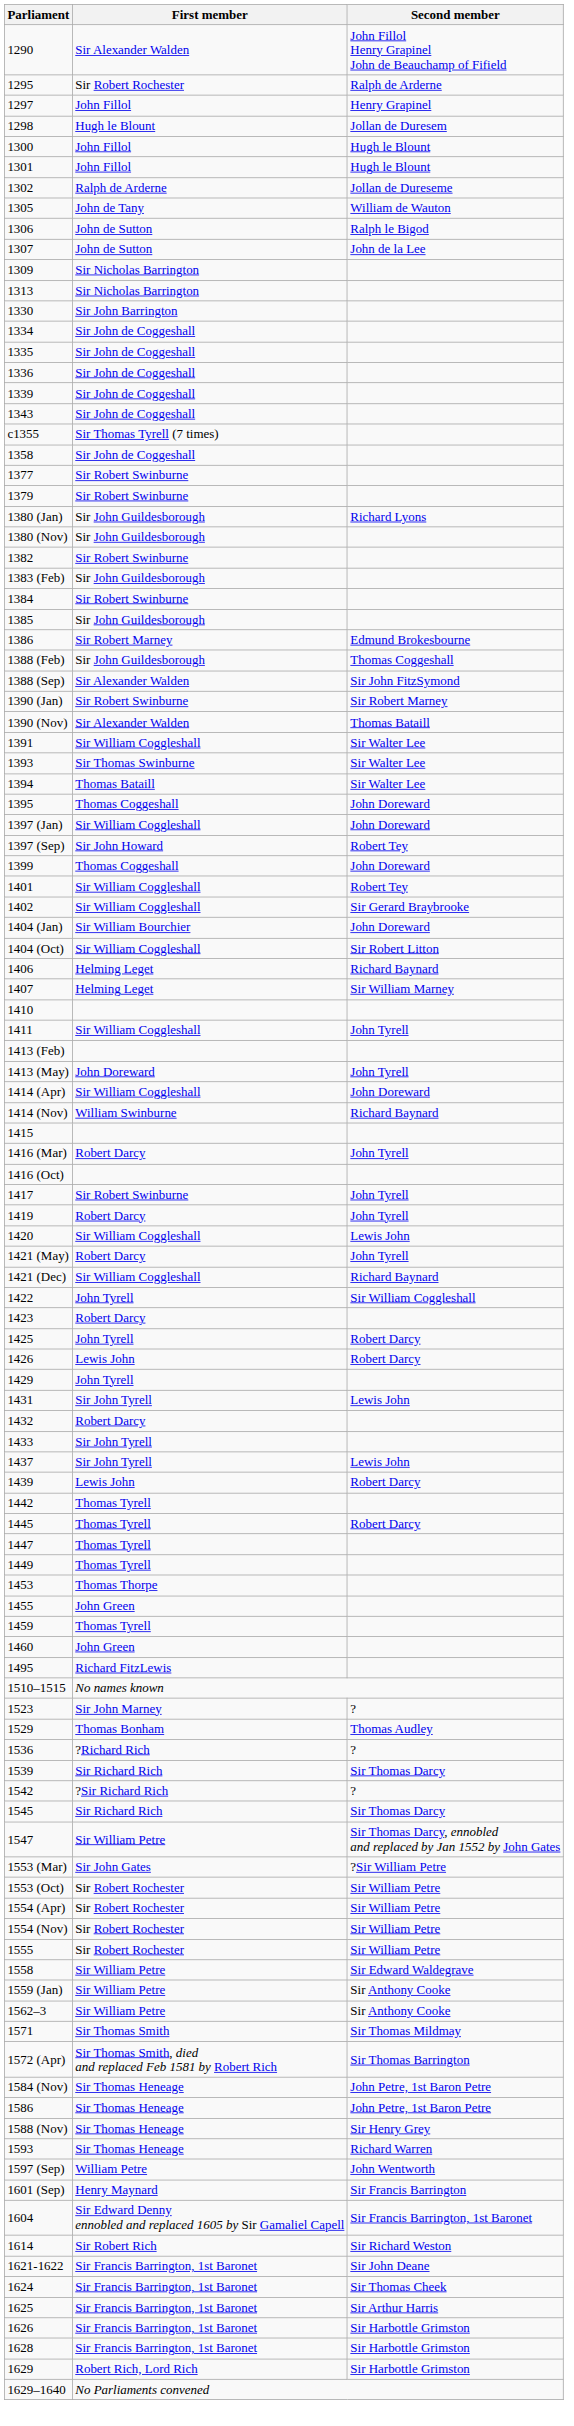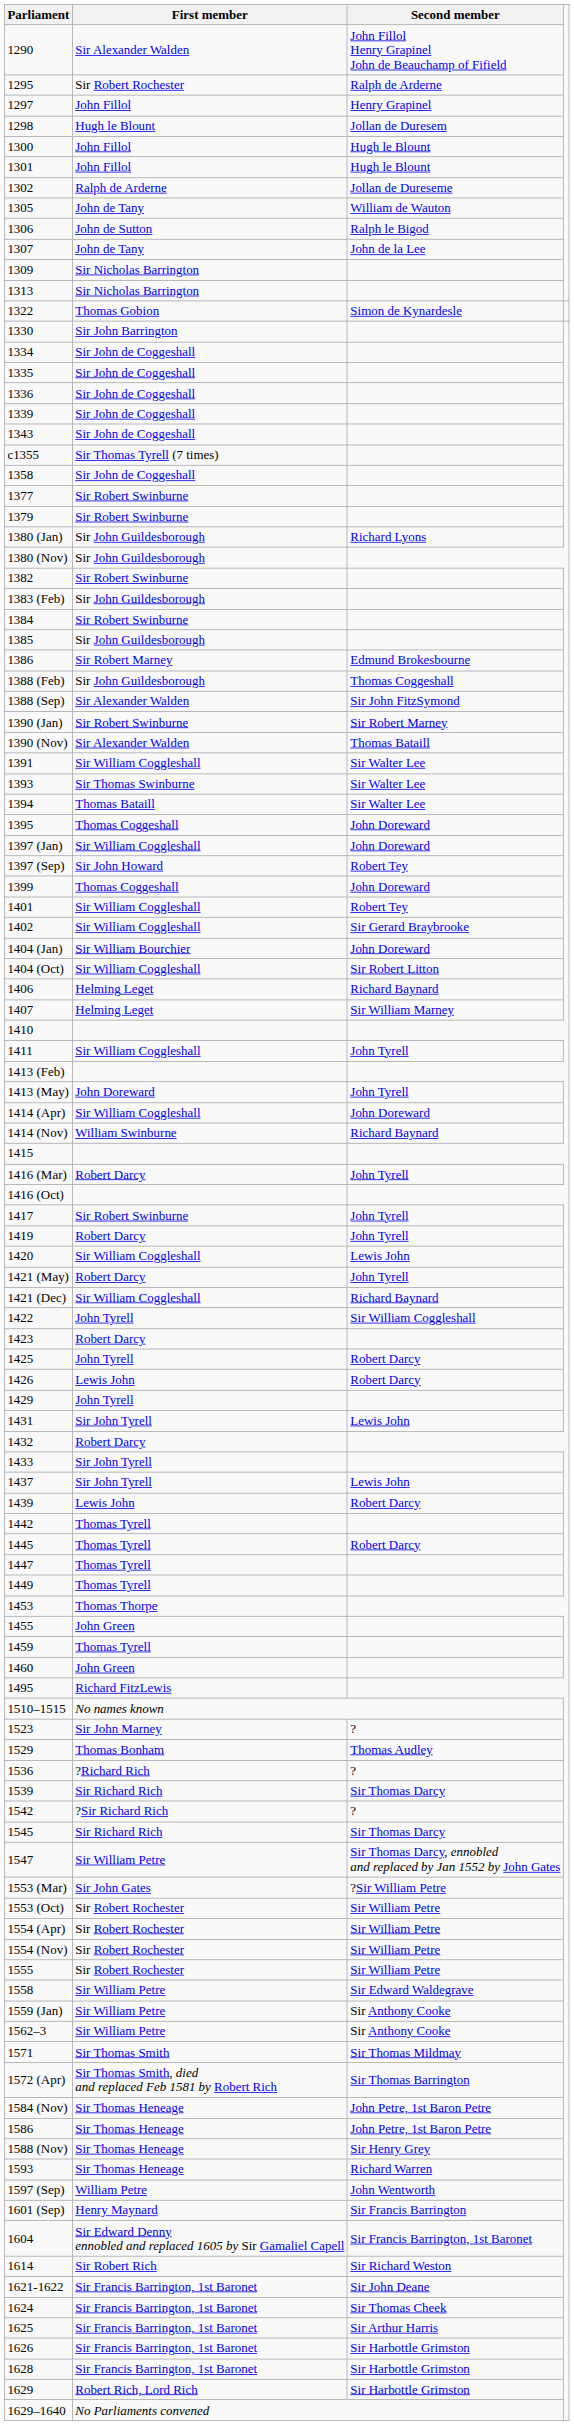1307 | First member: John de Sutton -> John de Tany
+ row: 1322 | Thomas Gobion | Simon de Kynardesle
